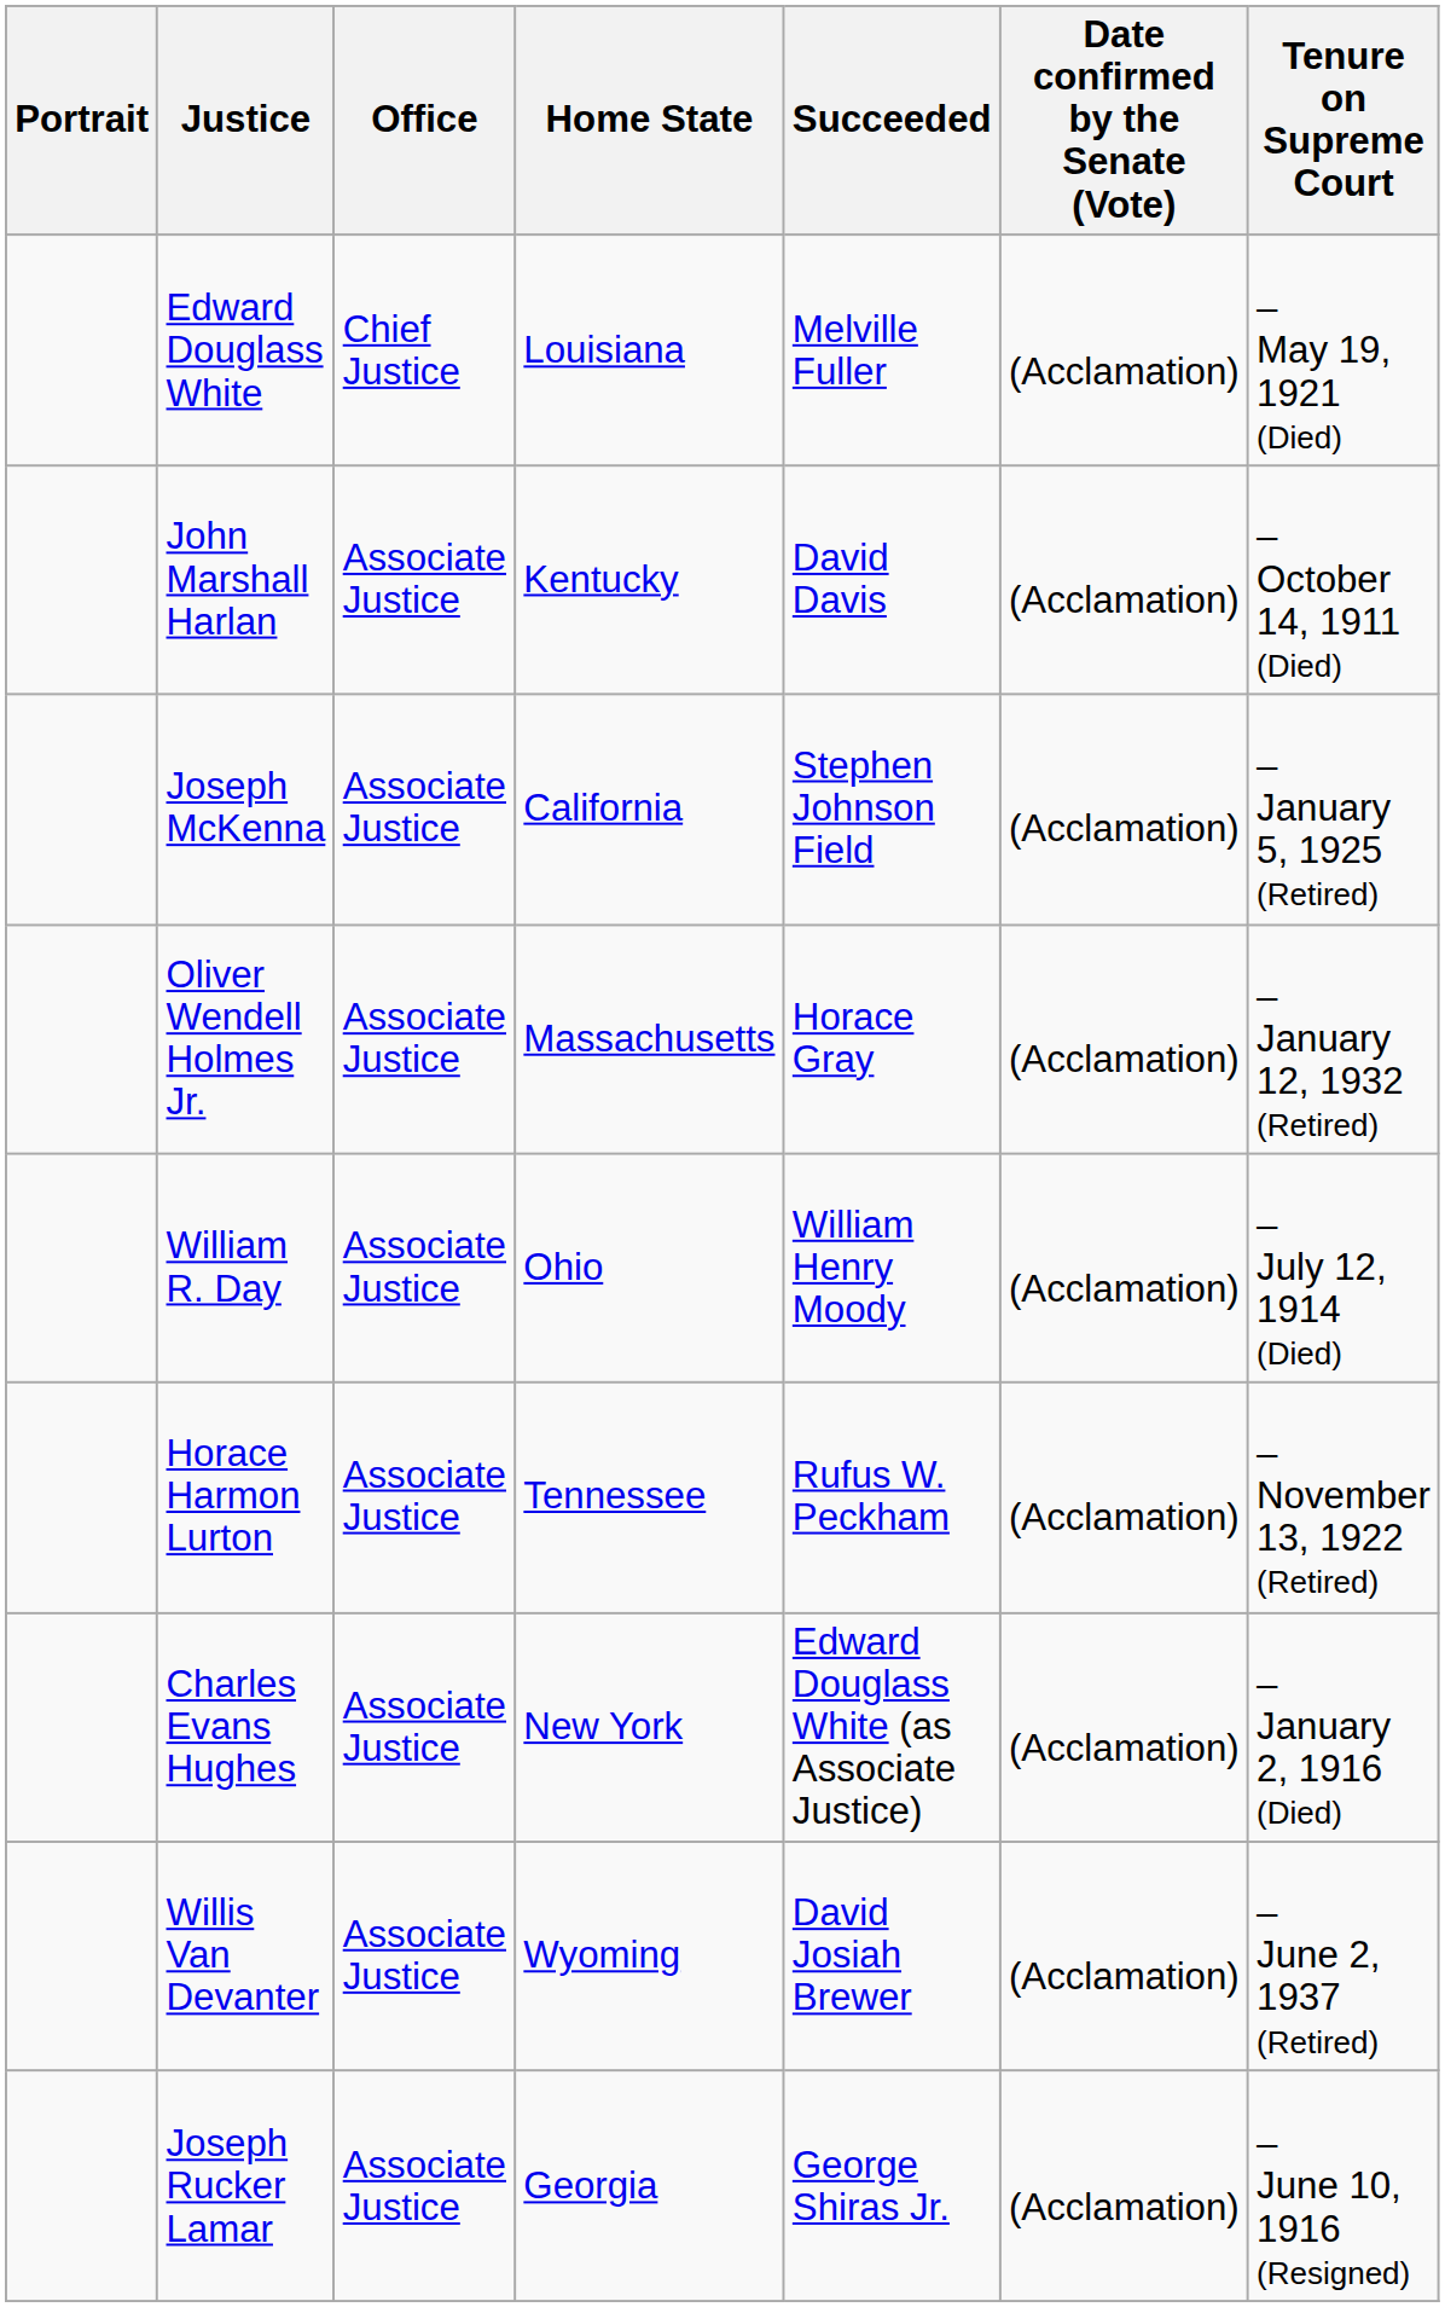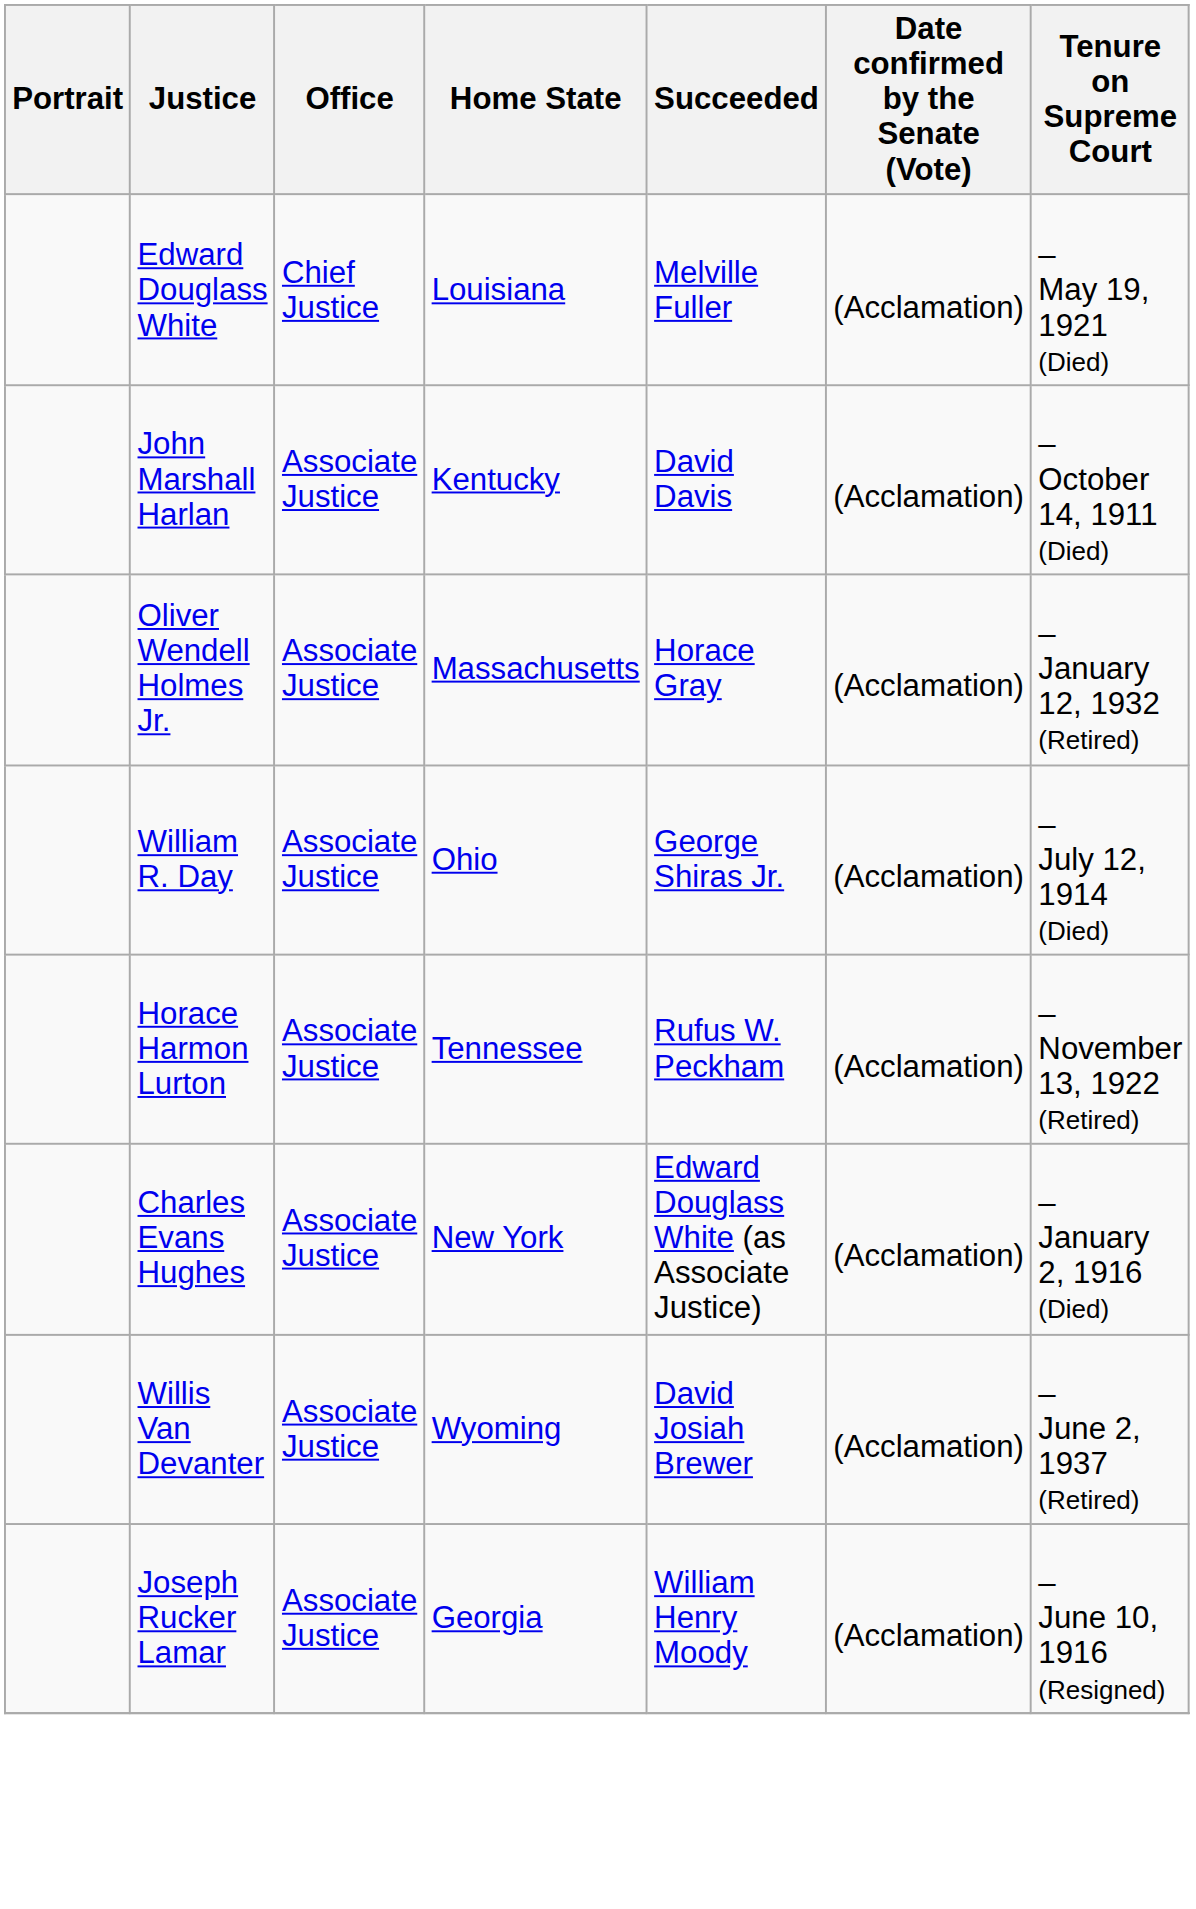- row: Joseph McKenna | Associate Justice | California | Stephen Johnson Field | (Acclamation) | – January 5, 1925 (Retired)
William R. Day | Succeeded: William Henry Moody -> George Shiras Jr.
Joseph Rucker Lamar | Succeeded: George Shiras Jr. -> William Henry Moody
